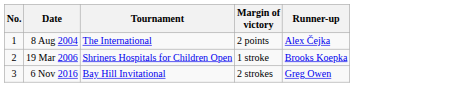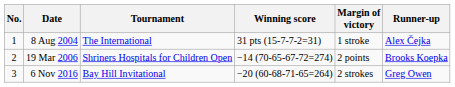+ column: Winning score | 31 pts (15-7-7-2=31) | −14 (70-65-67-72=274) | −20 (60-68-71-65=264)
8 Aug 2004 | Margin of victory: 2 points -> 1 stroke
19 Mar 2006 | Margin of victory: 1 stroke -> 2 points
